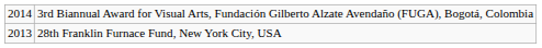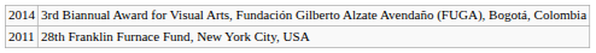28th Franklin Furnace Fund, New York City, USA | column 1: 2013 -> 2011
